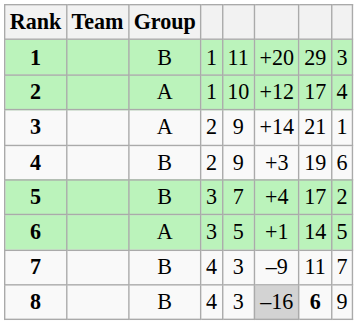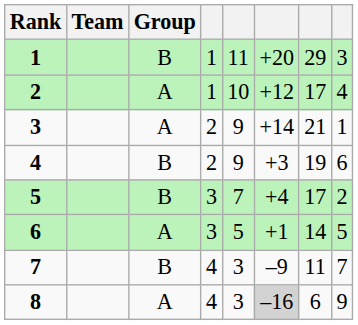8 | Group: B -> A
8 | column 7: bold -> normal
